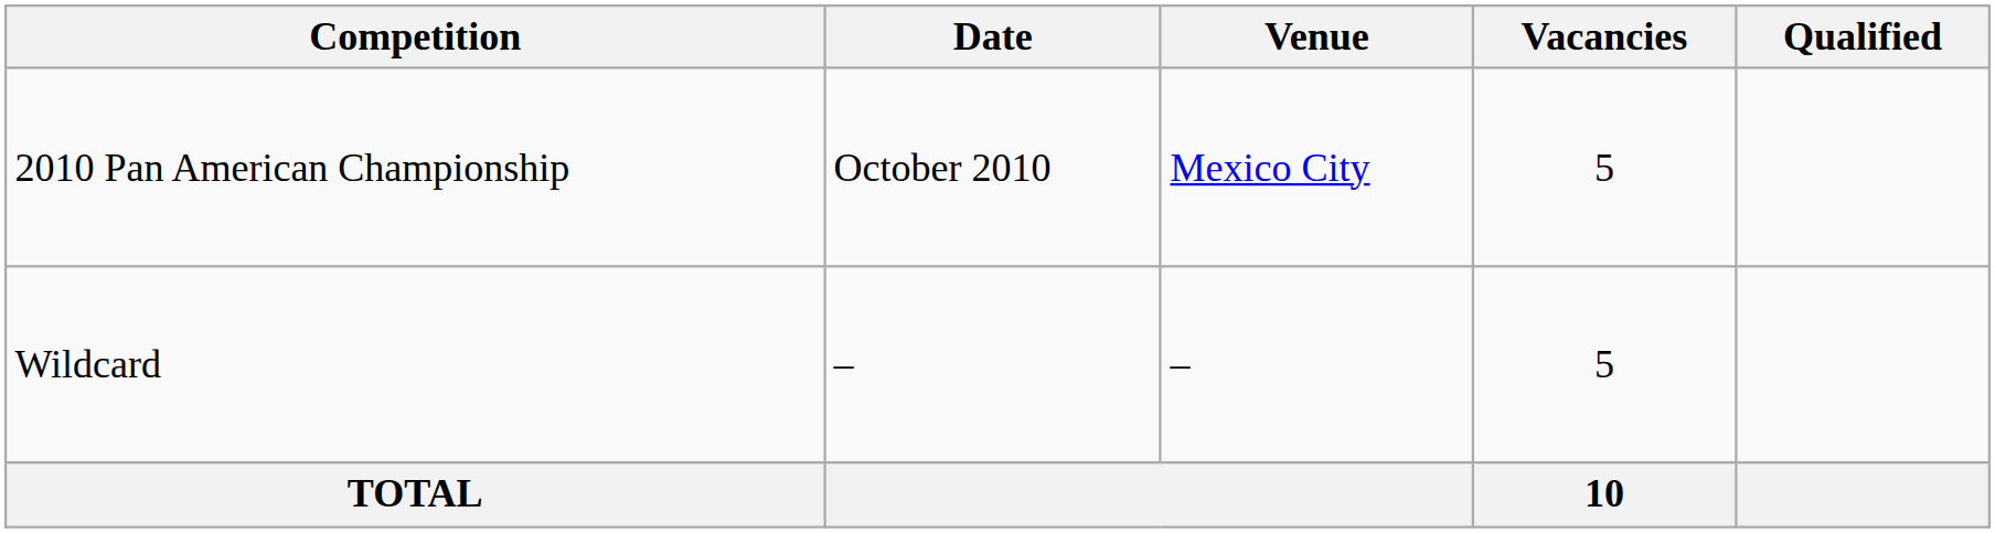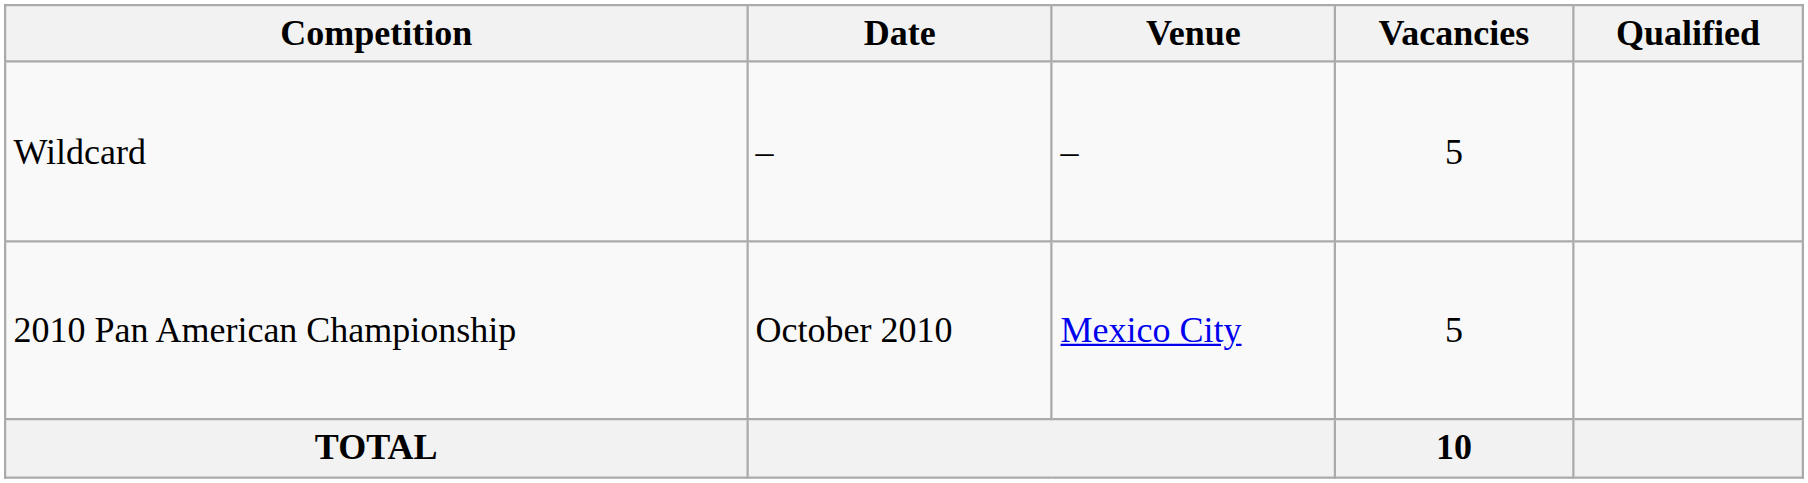rows swapped: 2010 Pan American Championship <-> Wildcard
